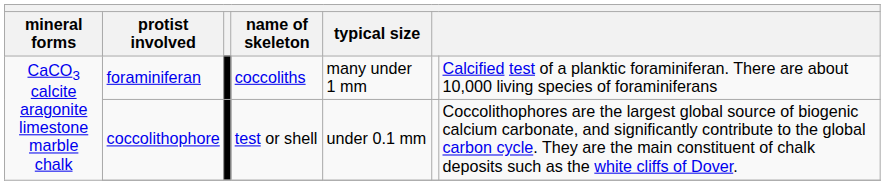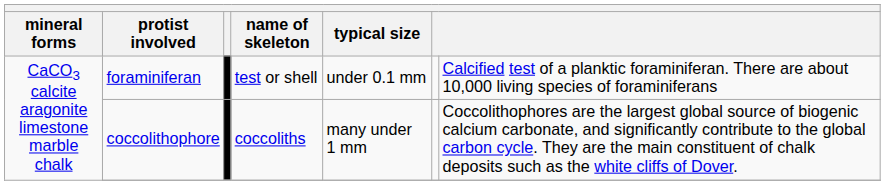foraminiferan | name of skeleton: coccoliths -> test or shell
foraminiferan | typical size: many under 1 mm -> under 0.1 mm
coccolithophore | name of skeleton: test or shell -> coccoliths
coccolithophore | typical size: under 0.1 mm -> many under 1 mm
